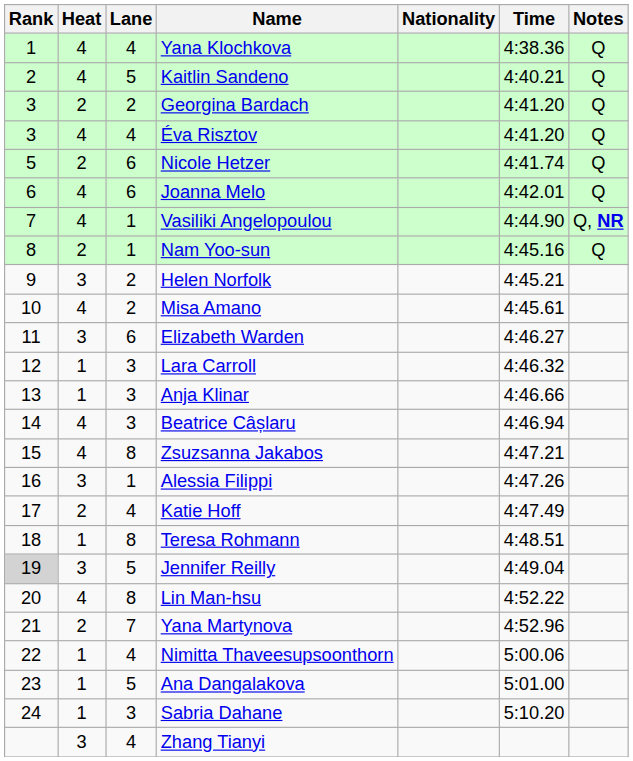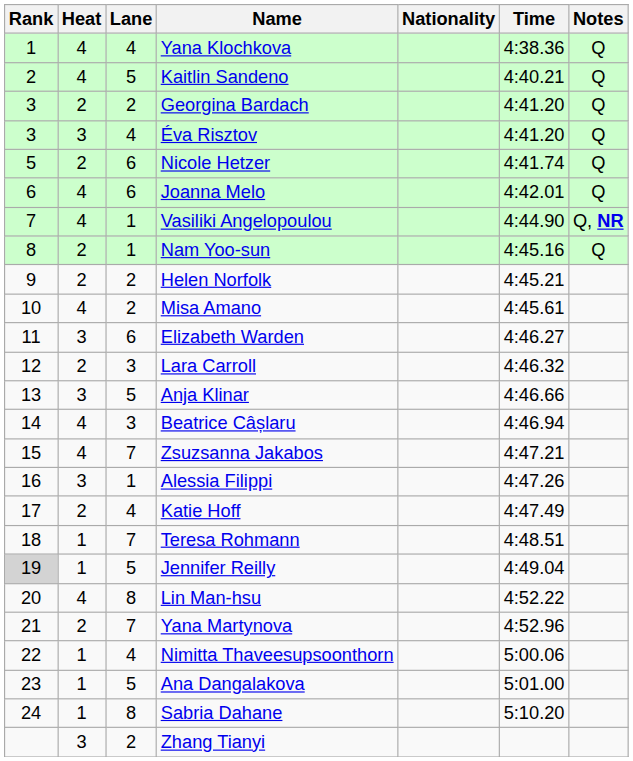Éva Risztov | Heat: 4 -> 3
Helen Norfolk | Heat: 3 -> 2
Lara Carroll | Heat: 1 -> 2
Anja Klinar | Heat: 1 -> 3
Anja Klinar | Lane: 3 -> 5
Zsuzsanna Jakabos | Lane: 8 -> 7
Teresa Rohmann | Lane: 8 -> 7
Jennifer Reilly | Heat: 3 -> 1
Sabria Dahane | Lane: 3 -> 8
Zhang Tianyi | Lane: 4 -> 2
